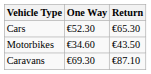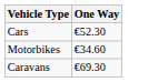- column: Return | €65.30 | €43.50 | €87.10
